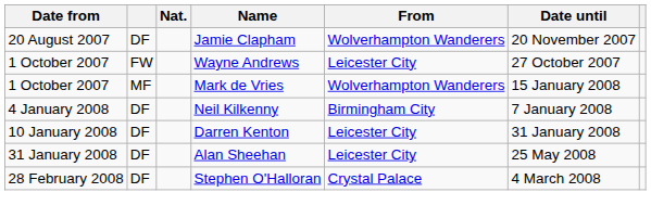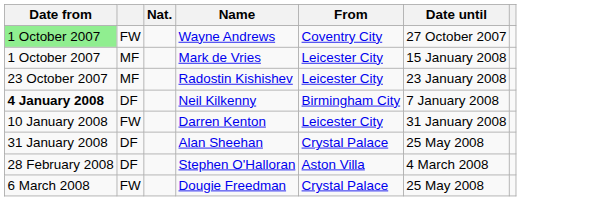- row: 20 August 2007 | DF | Jamie Clapham | Wolverhampton Wanderers | 20 November 2007
Wayne Andrews | Date from: no background -> lightgreen background
Wayne Andrews | From: Leicester City -> Coventry City
Mark de Vries | From: Wolverhampton Wanderers -> Leicester City
+ row: 23 October 2007 | MF | Radostin Kishishev | Leicester City | 23 January 2008
Neil Kilkenny | Date from: normal -> bold
Darren Kenton | column 2: DF -> FW
Alan Sheehan | From: Leicester City -> Crystal Palace
Stephen O'Halloran | From: Crystal Palace -> Aston Villa
+ row: 6 March 2008 | FW | Dougie Freedman | Crystal Palace | 25 May 2008
